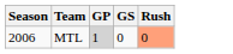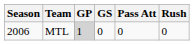+ column: Pass Att | 0
MTL | Rush: lightsalmon background -> no background
